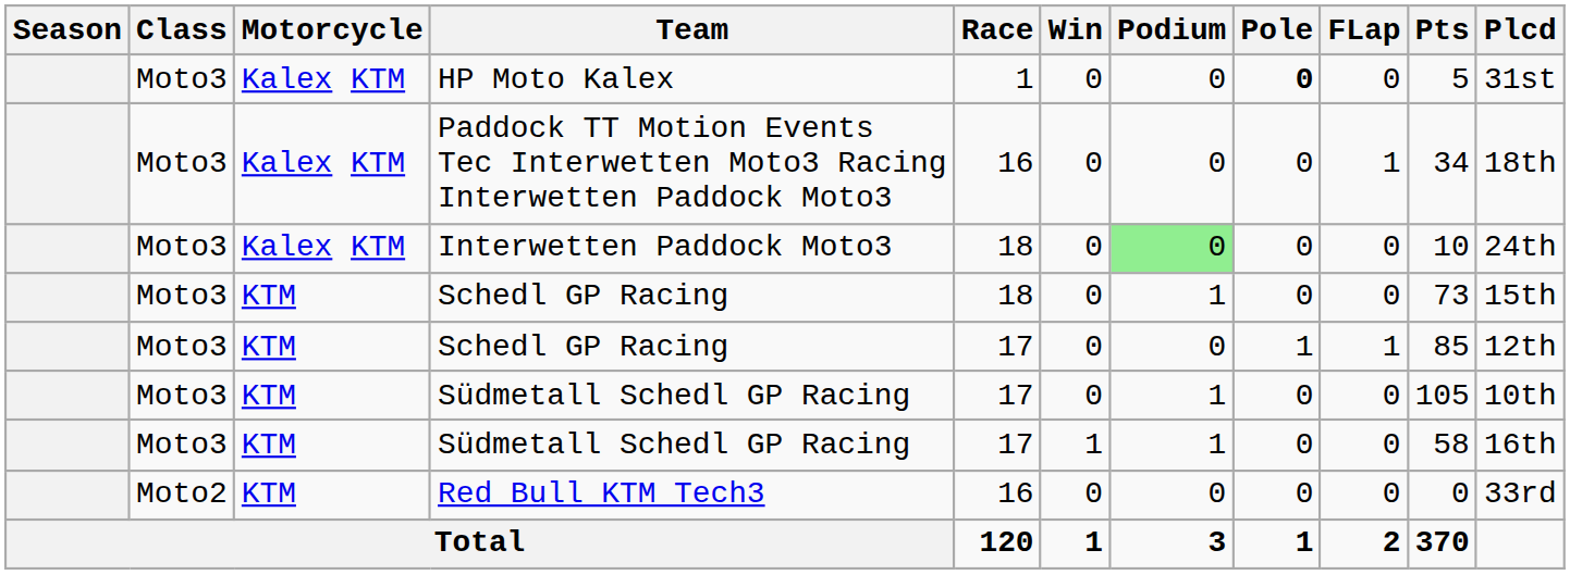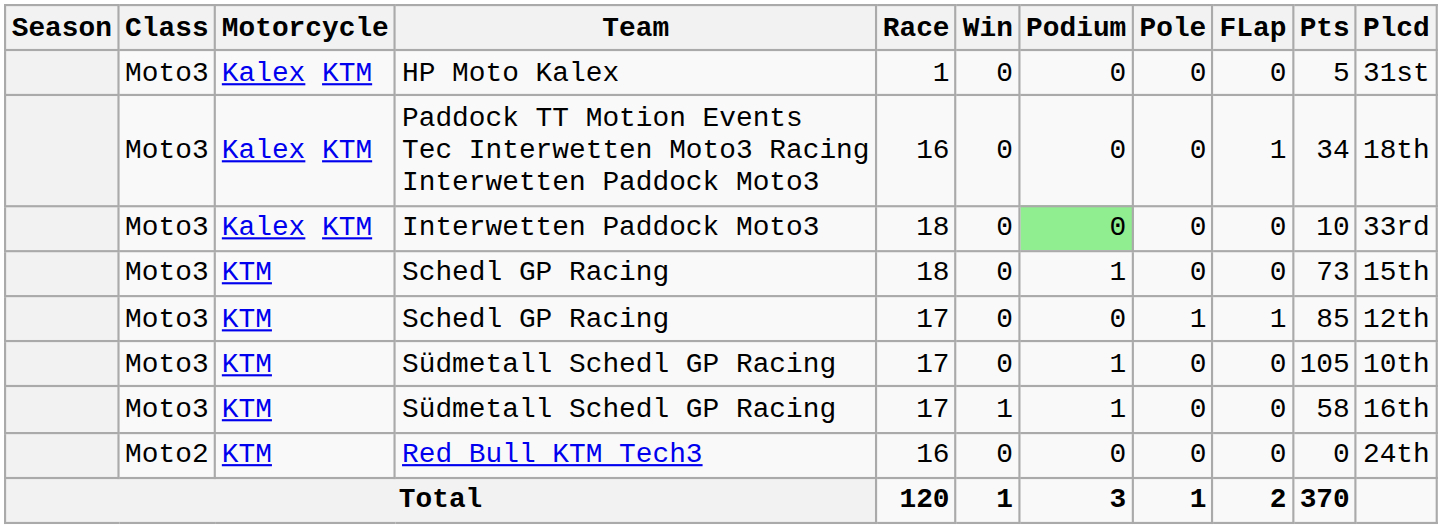HP Moto Kalex | Pole: bold -> normal
Interwetten Paddock Moto3 | Plcd: 24th -> 33rd
Red Bull KTM Tech3 | Plcd: 33rd -> 24th
